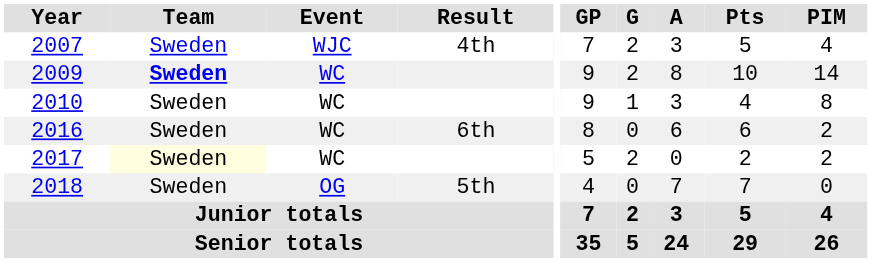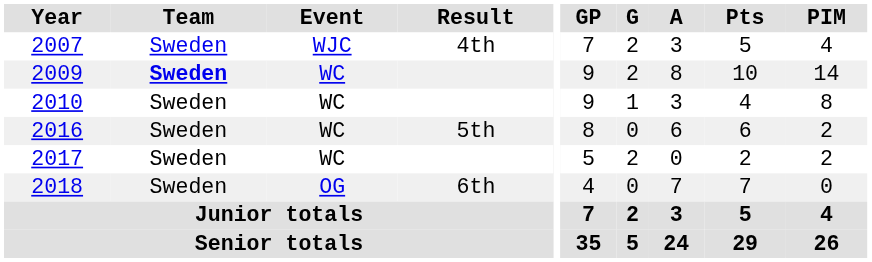2016 | Result: 6th -> 5th
2017 | Team: lightyellow background -> no background
2018 | Result: 5th -> 6th
